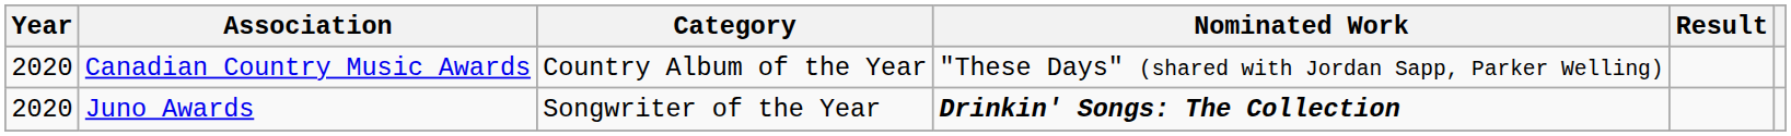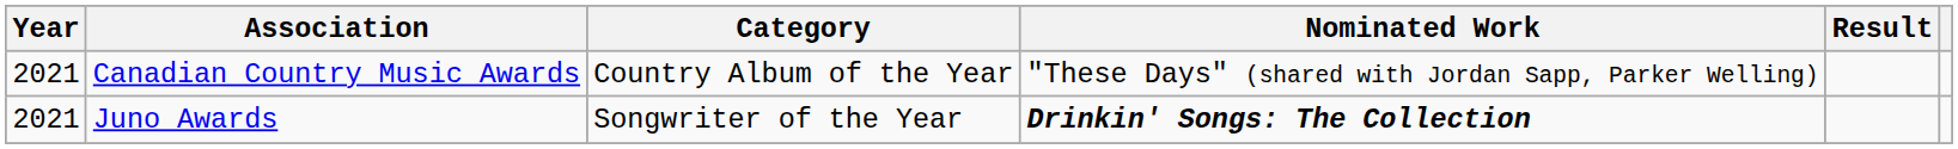Canadian Country Music Awards | Year: 2020 -> 2021
Juno Awards | Year: 2020 -> 2021
